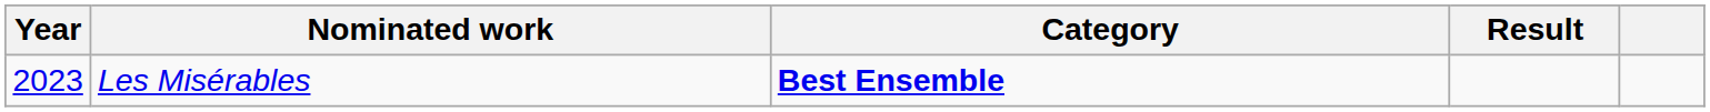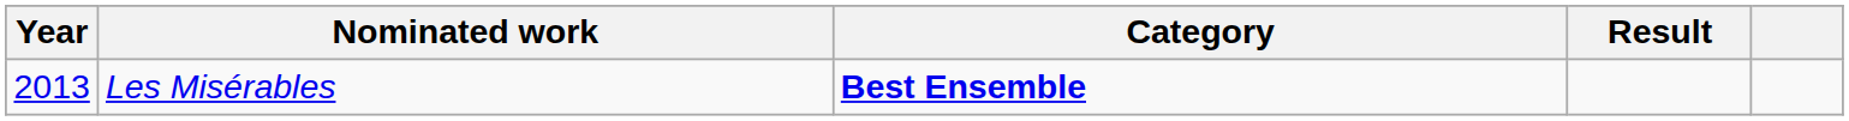Les Misérables | Year: 2023 -> 2013
